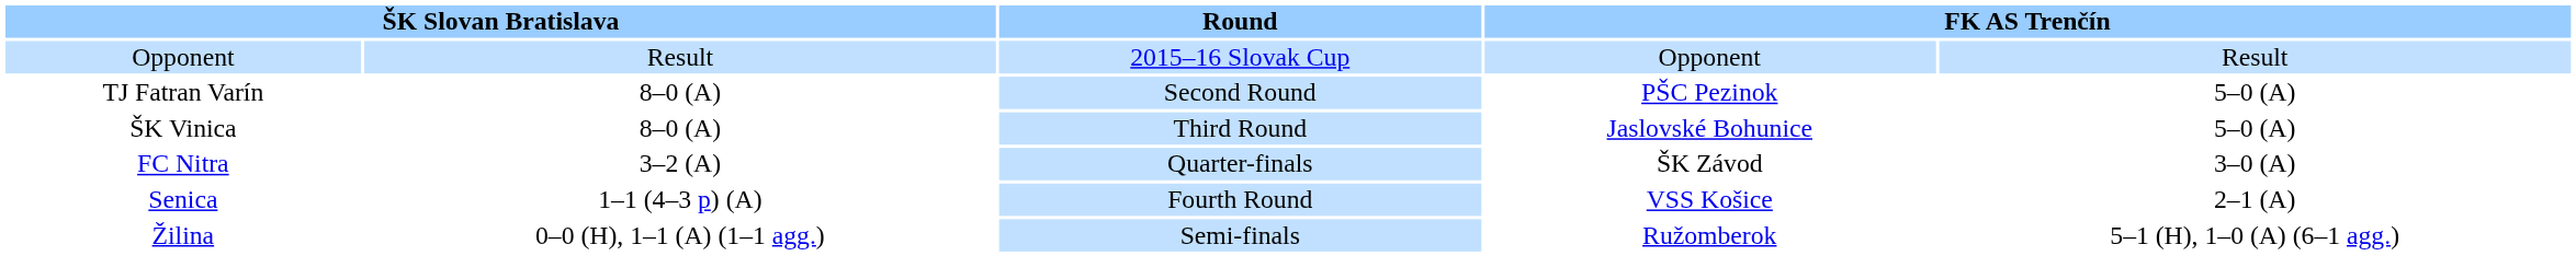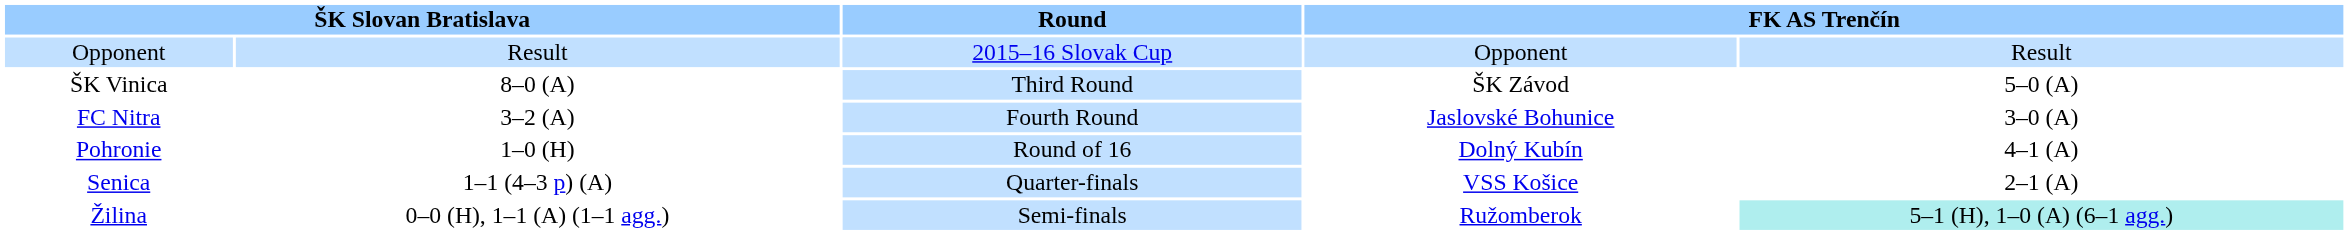- row: TJ Fatran Varín | 8–0 (A) | Second Round | PŠC Pezinok | 5–0 (A)
ŠK Vinica | column 4: Jaslovské Bohunice -> ŠK Závod
FC Nitra | Round: Quarter-finals -> Fourth Round
FC Nitra | column 4: ŠK Závod -> Jaslovské Bohunice
+ row: Pohronie | 1–0 (H) | Round of 16 | Dolný Kubín | 4–1 (A)
Senica | Round: Fourth Round -> Quarter-finals
Žilina | column 5: no background -> paleturquoise background
